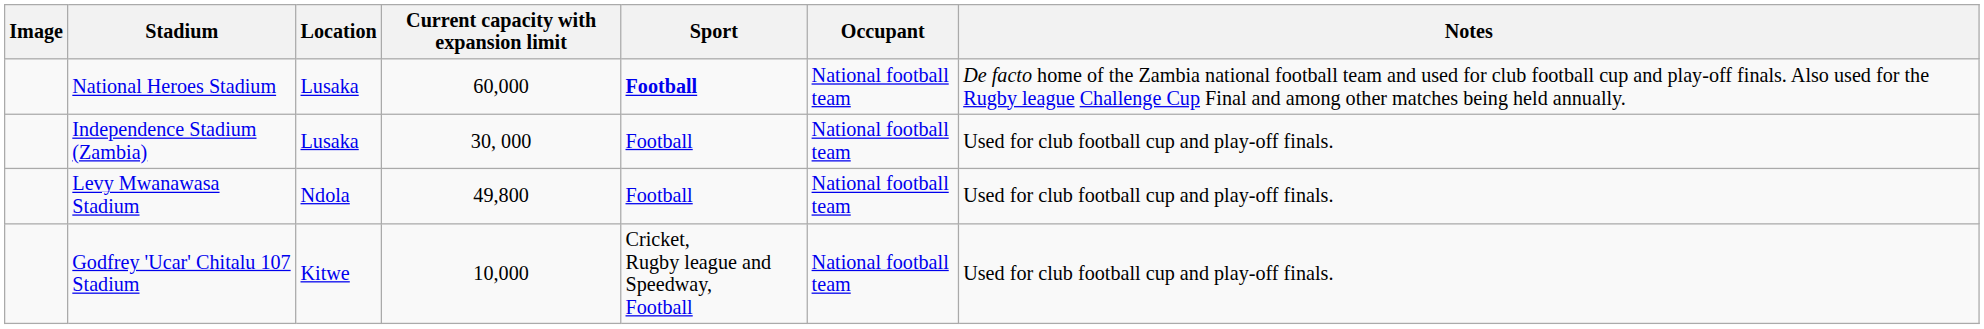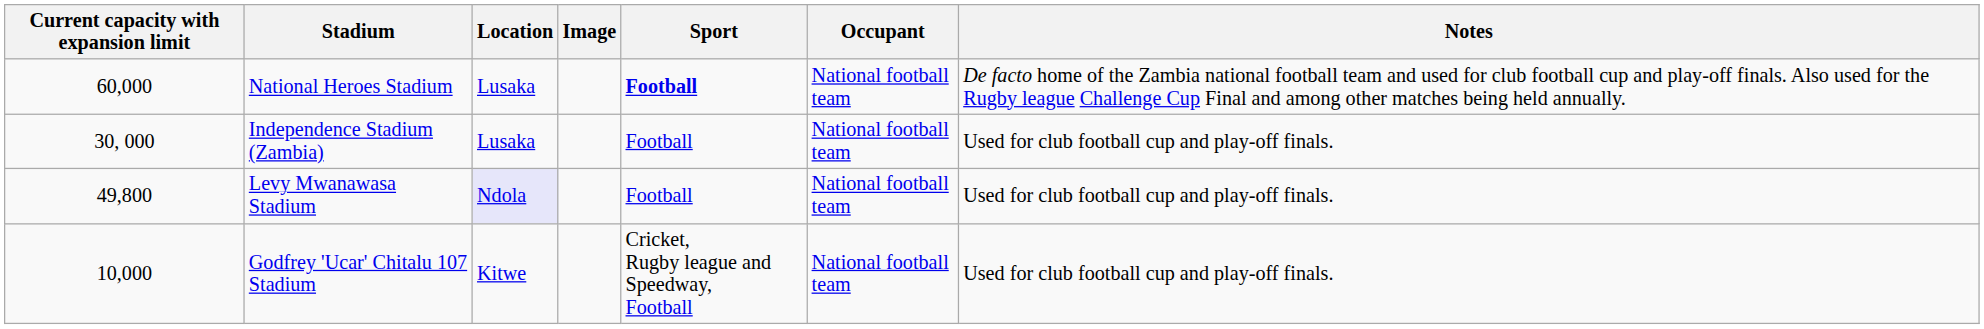columns swapped: Image <-> Current capacity with expansion limit
Levy Mwanawasa Stadium | Location: no background -> lavender background
